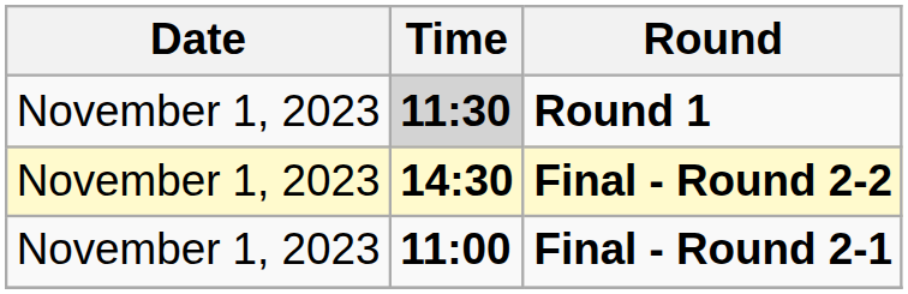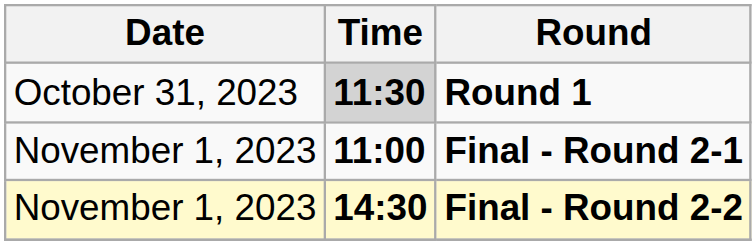Round 1 | Date: November 1, 2023 -> October 31, 2023
rows swapped: Final - Round 2-1 <-> Final - Round 2-2
